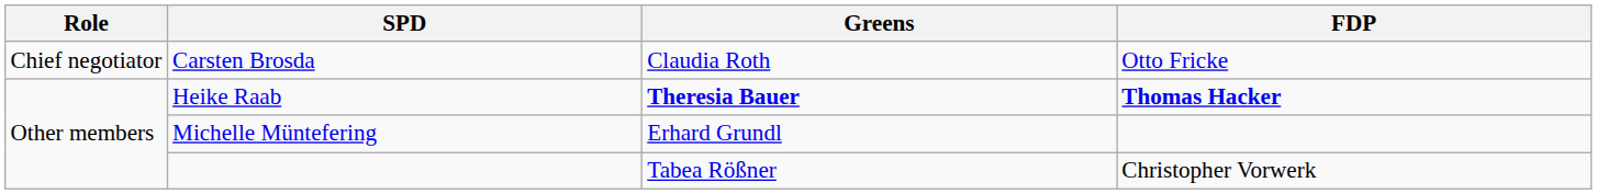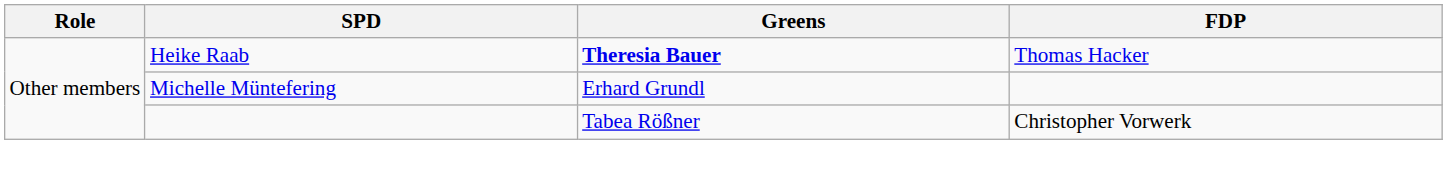- row: Chief negotiator | Carsten Brosda | Claudia Roth | Otto Fricke
Heike Raab | FDP: bold -> normal
